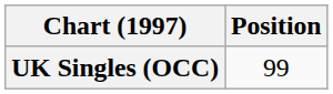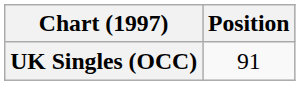UK Singles (OCC) | Position: 99 -> 91
